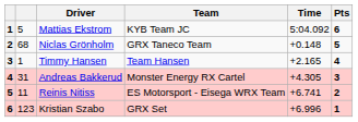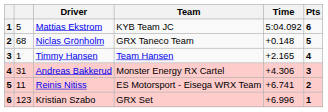Andreas Bakkerud | Time: +4.305 -> +4.306
